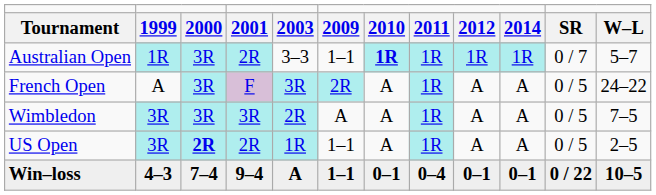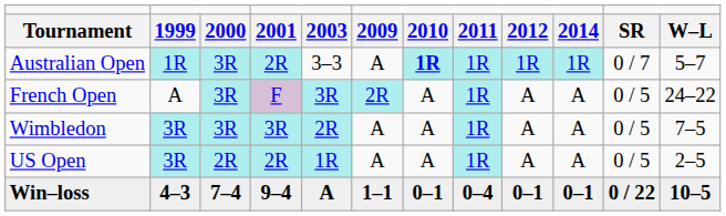Australian Open | column 6: 1–1 -> A
US Open | column 3: bold -> normal
US Open | column 6: 1–1 -> A
